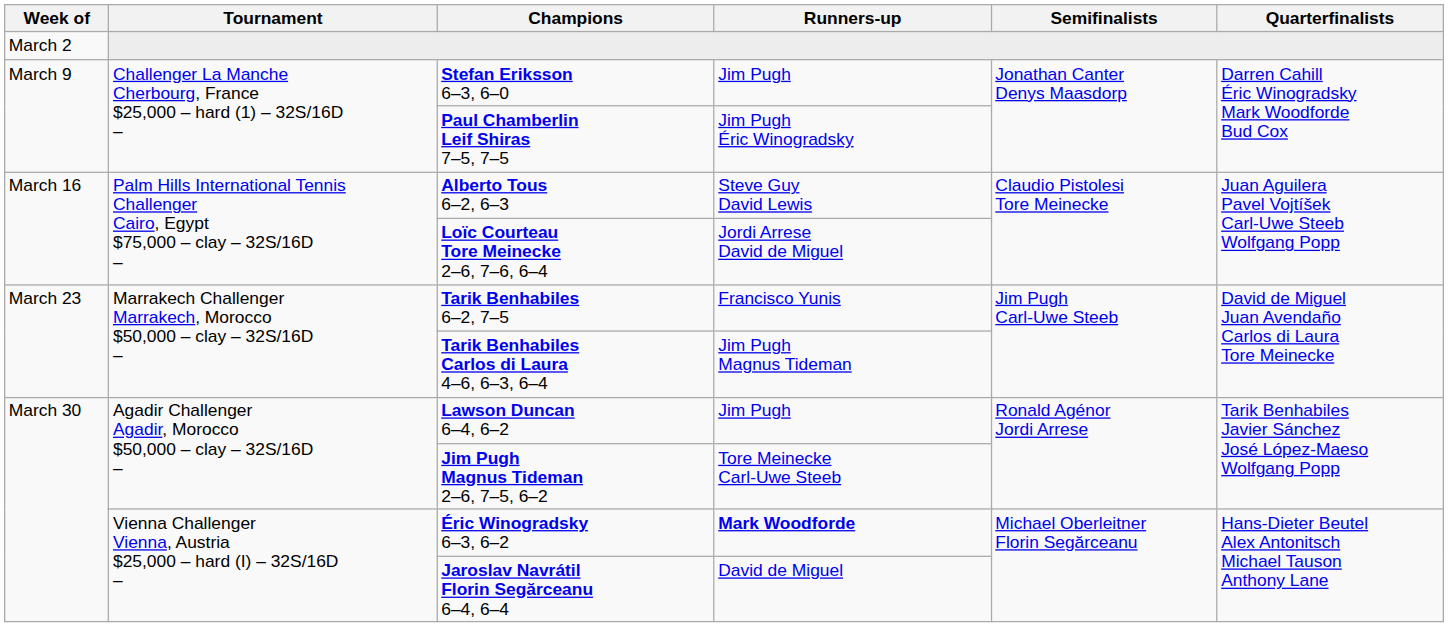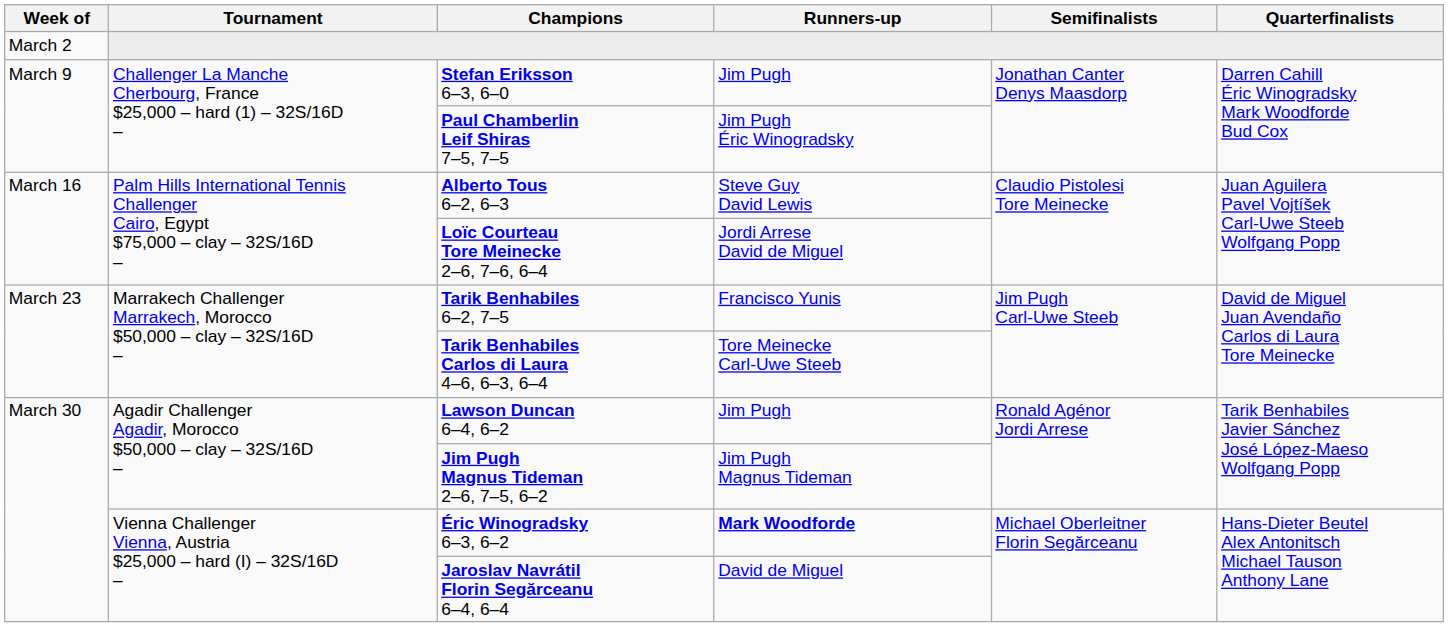Tarik Benhabiles Carlos di Laura 4–6, 6–3, 6–4 | Runners-up: Jim Pugh Magnus Tideman -> Tore Meinecke Carl-Uwe Steeb
Jim Pugh Magnus Tideman 2–6, 7–5, 6–2 | Runners-up: Tore Meinecke Carl-Uwe Steeb -> Jim Pugh Magnus Tideman
